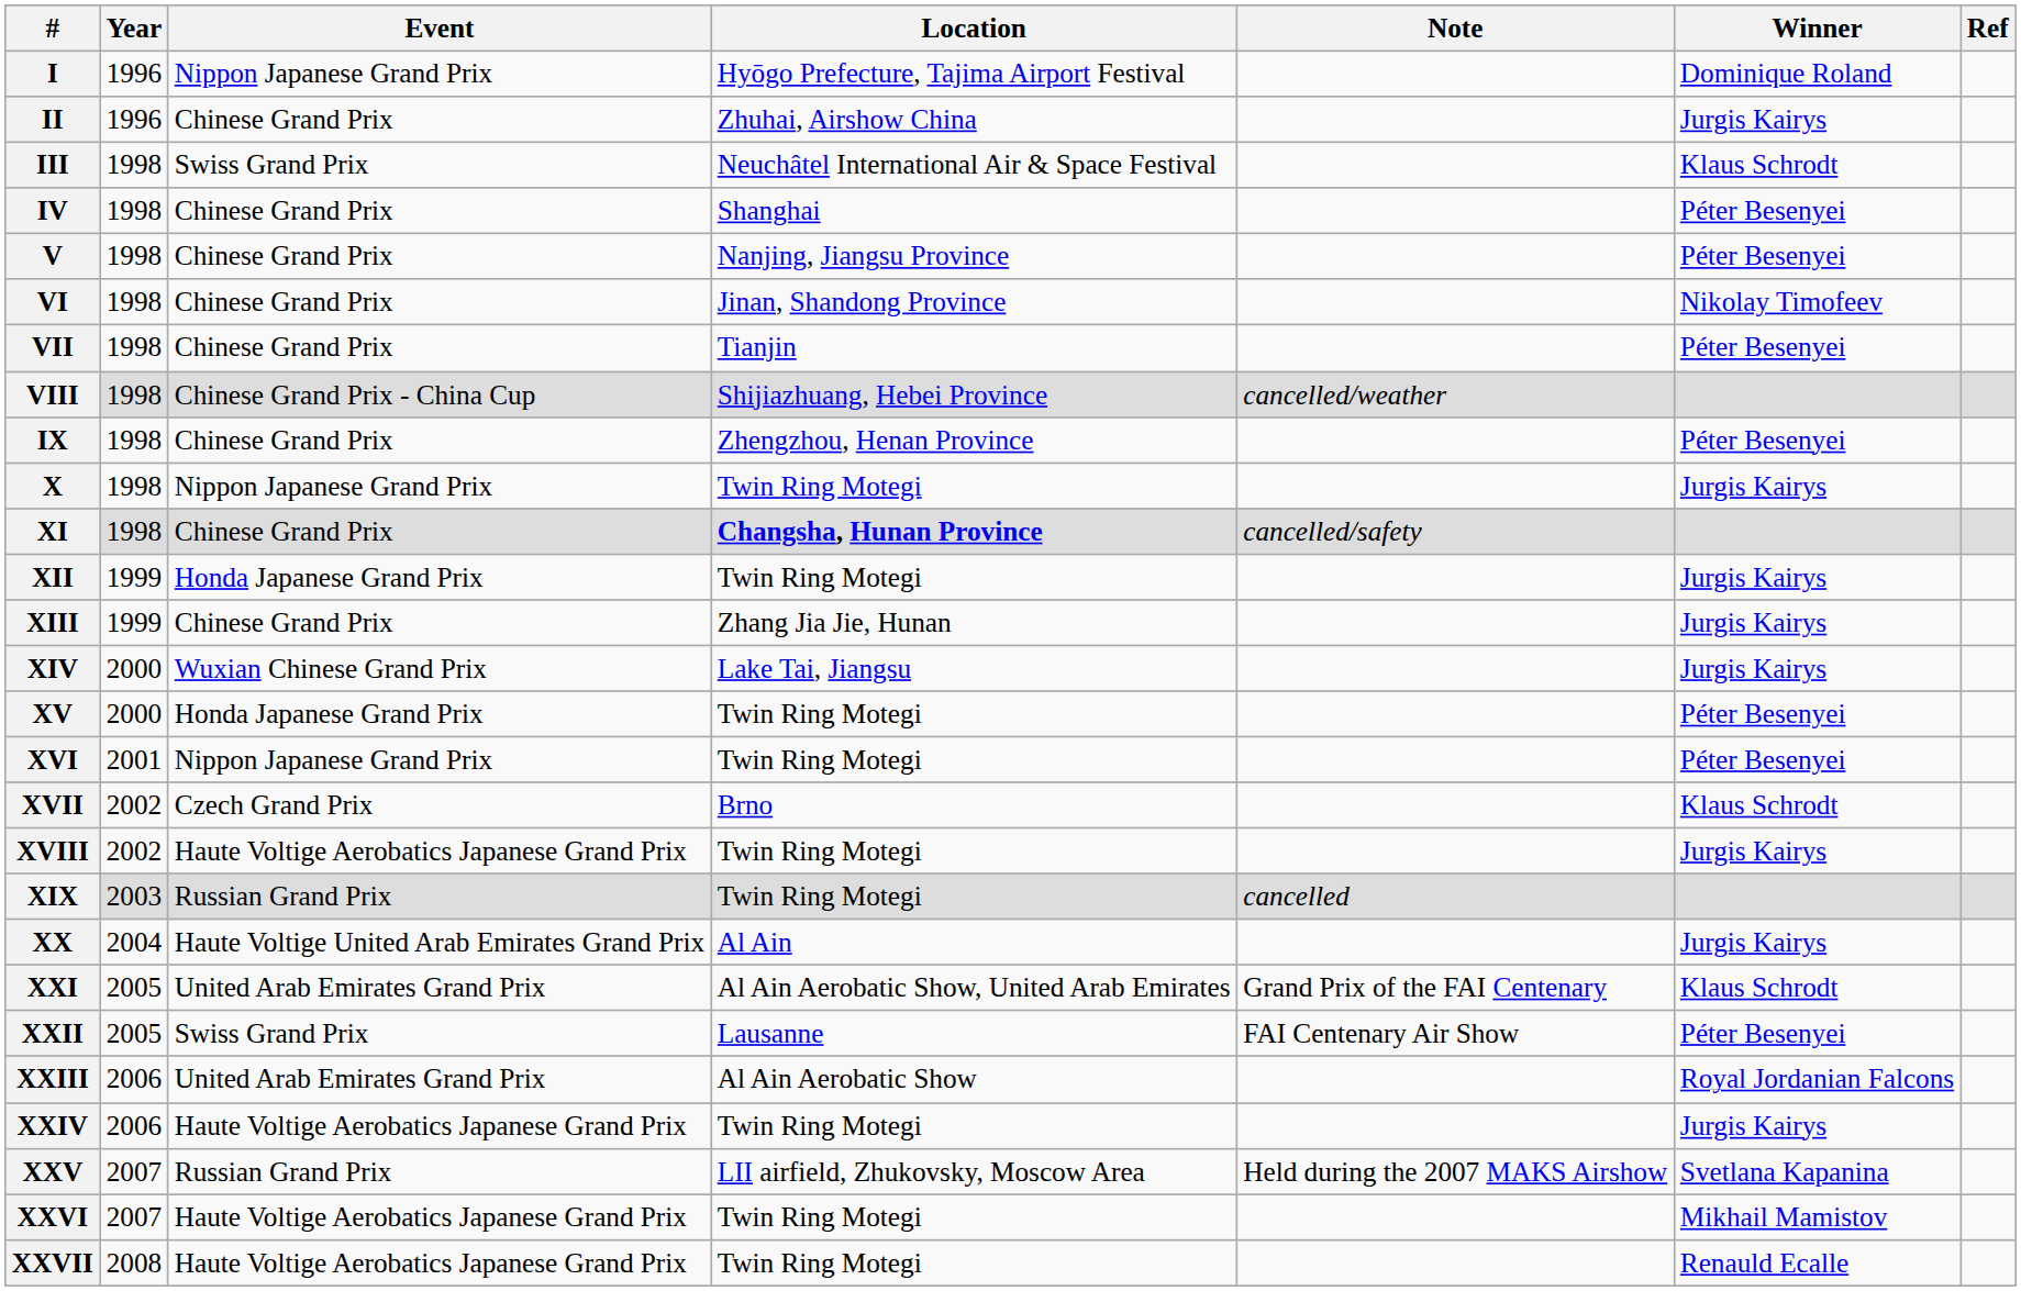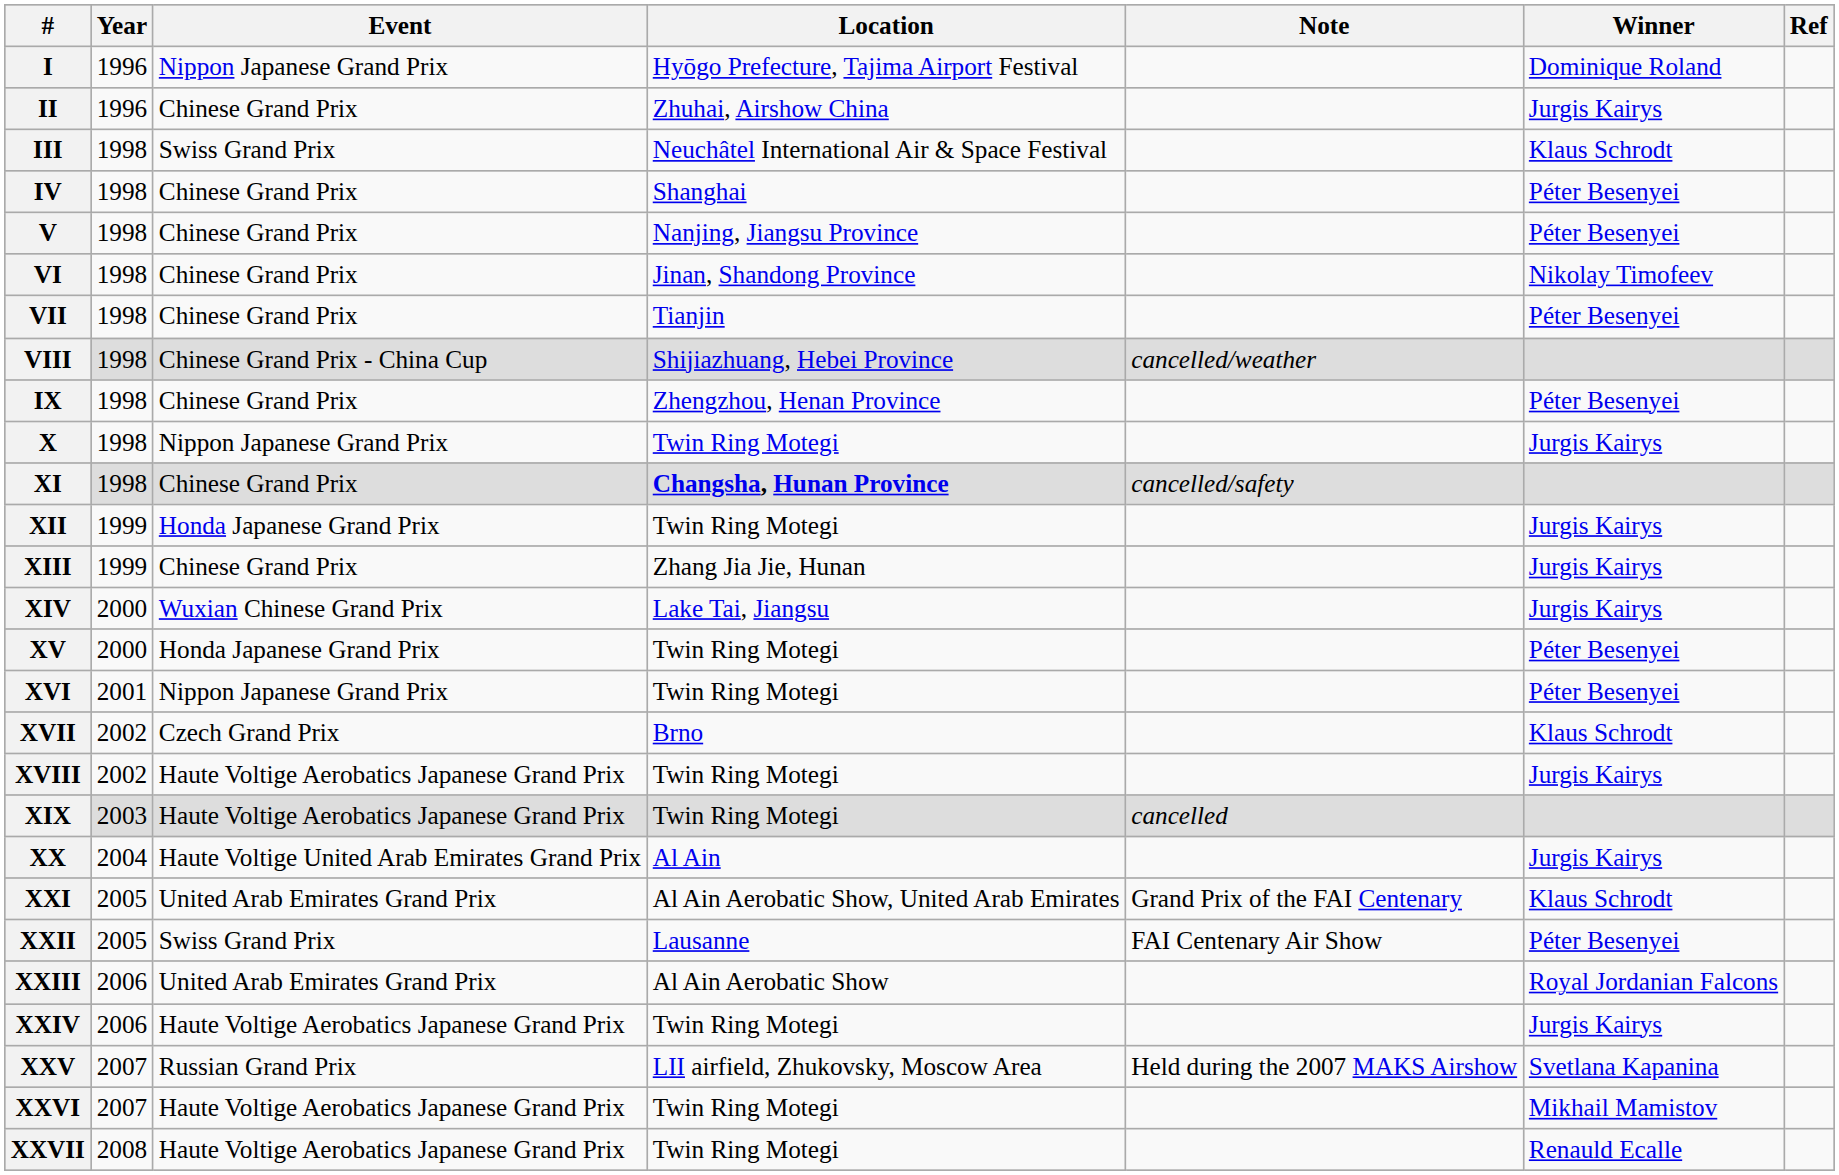XIX | Event: Russian Grand Prix -> Haute Voltige Aerobatics Japanese Grand Prix
